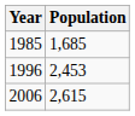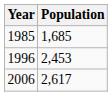2006 | Population: 2,615 -> 2,617
